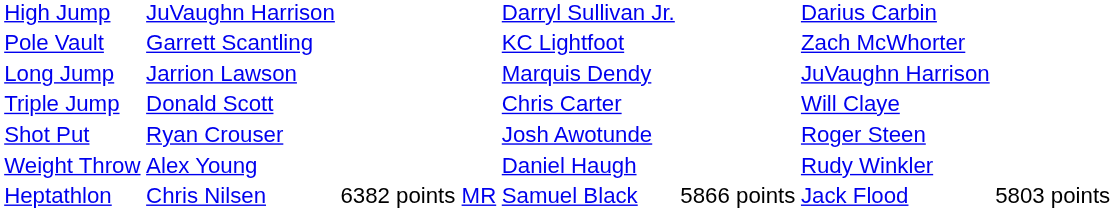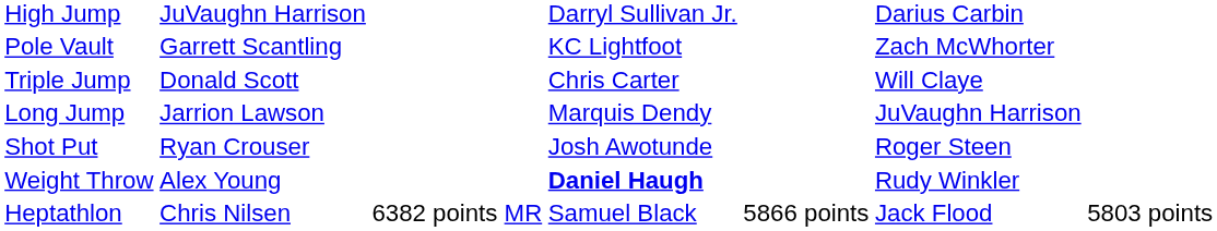rows swapped: Long Jump <-> Triple Jump
Weight Throw | column 4: normal -> bold
